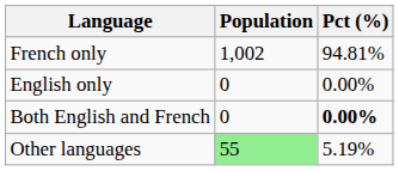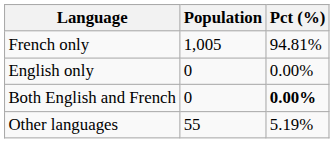French only | Population: 1,002 -> 1,005
Other languages | Population: lightgreen background -> no background
